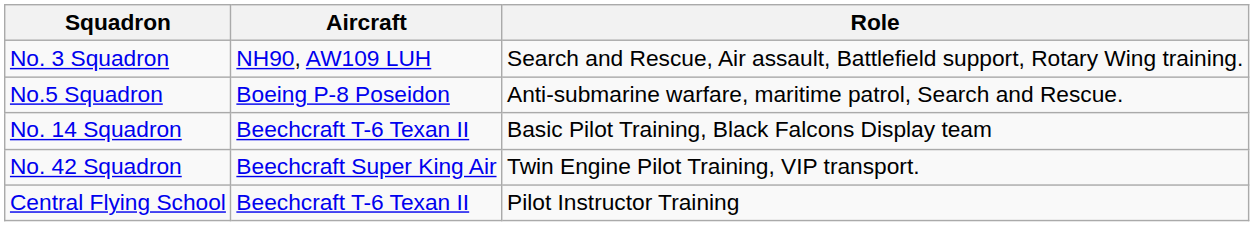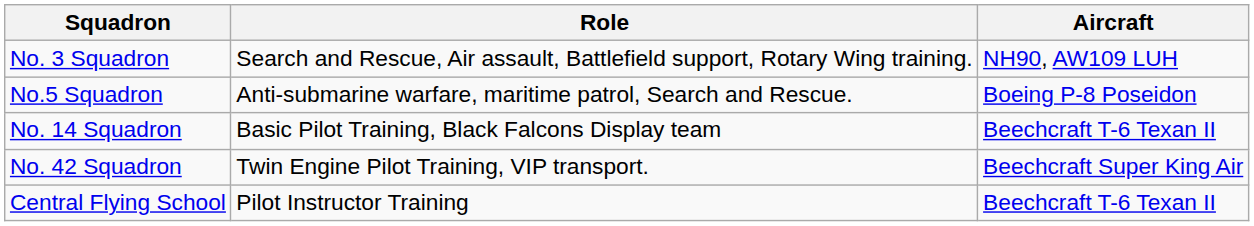columns swapped: Aircraft <-> Role
